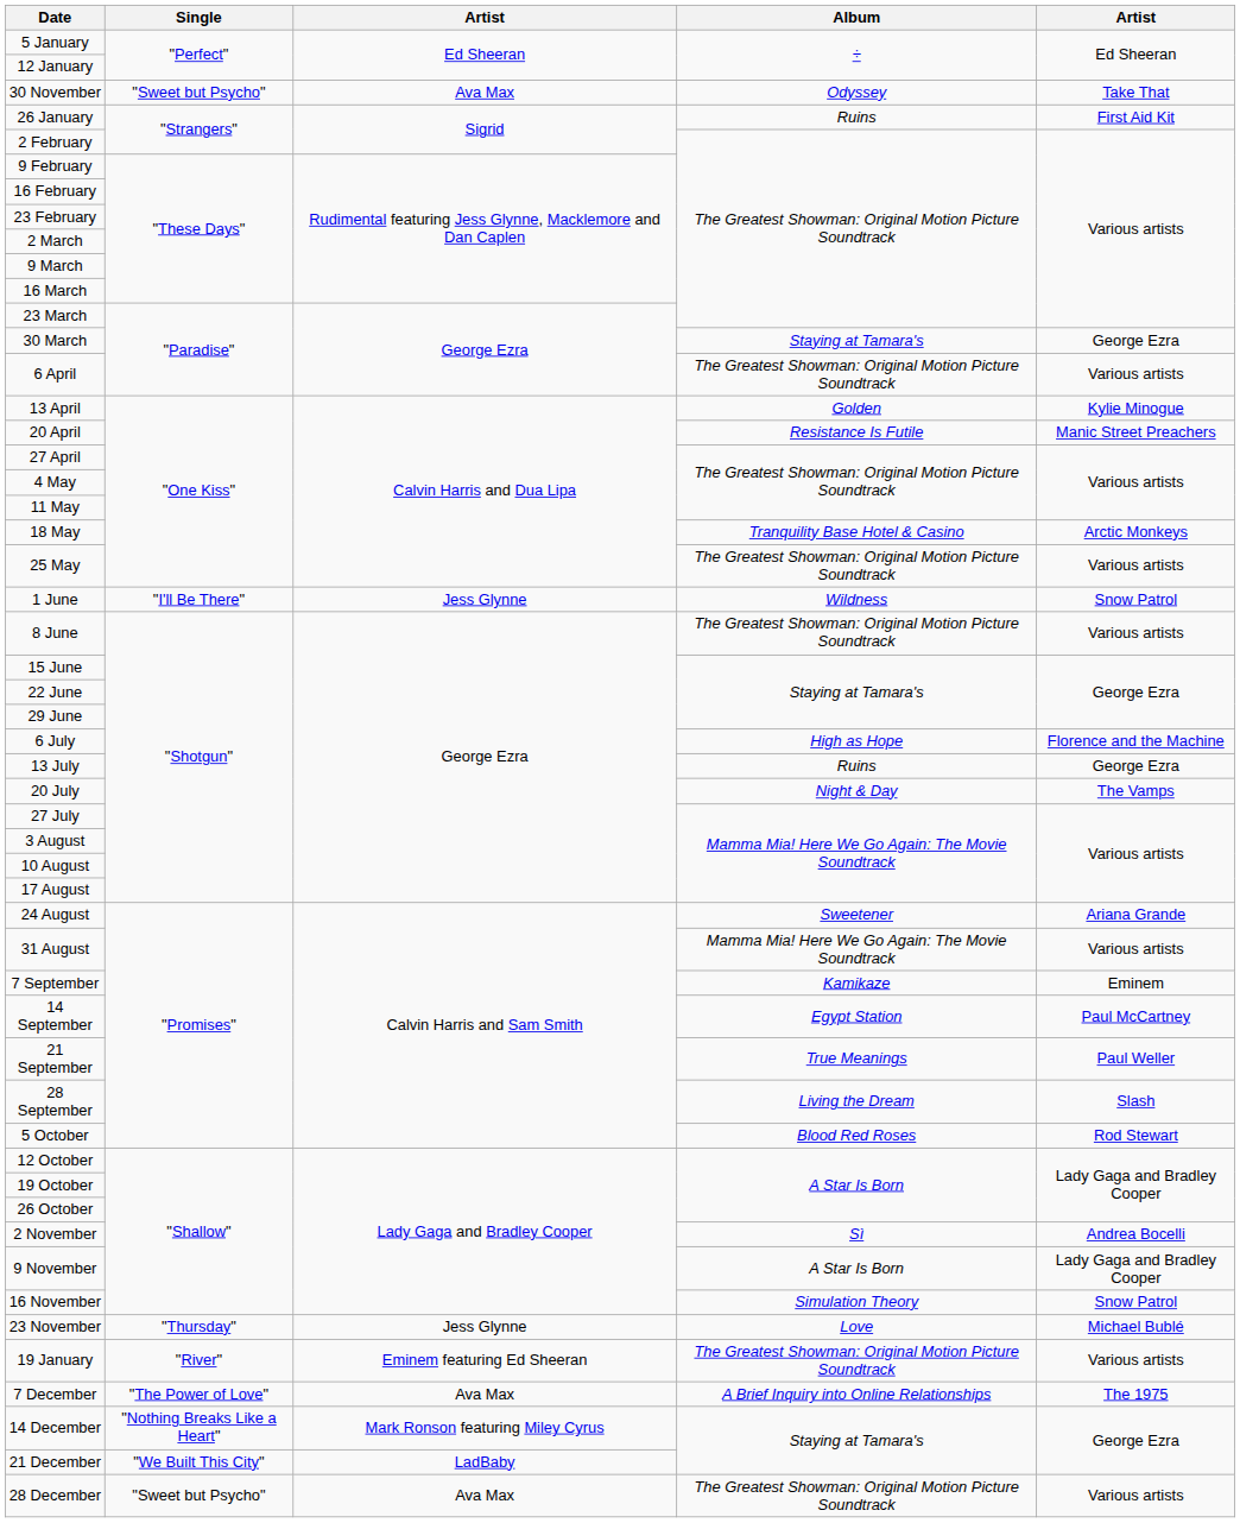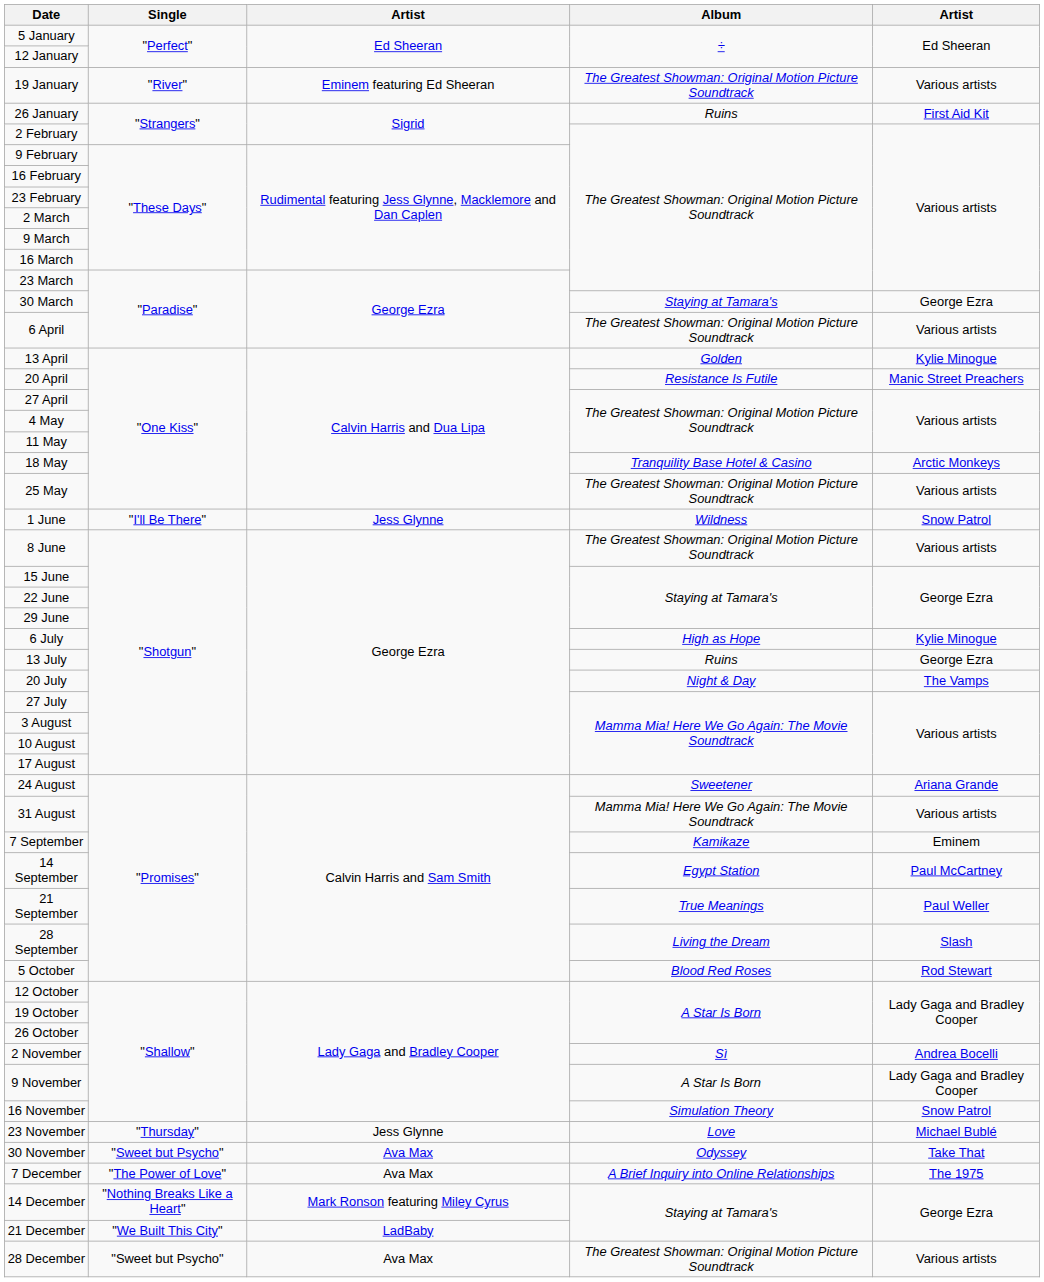rows swapped: 19 January <-> 30 November
6 July | column 5: Florence and the Machine -> Kylie Minogue
